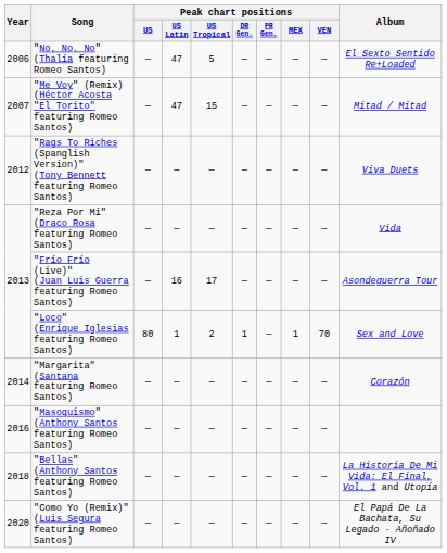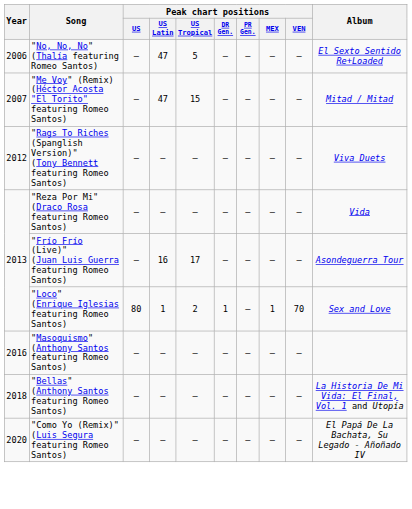- row: 2014 | "Margarita" (Santana featuring Romeo Santos) | — | — | — | — | — | — | — | Corazón
